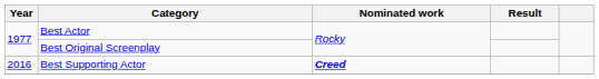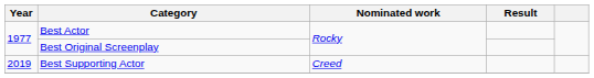Best Supporting Actor | Year: 2016 -> 2019
Best Supporting Actor | Nominated work: bold -> normal
